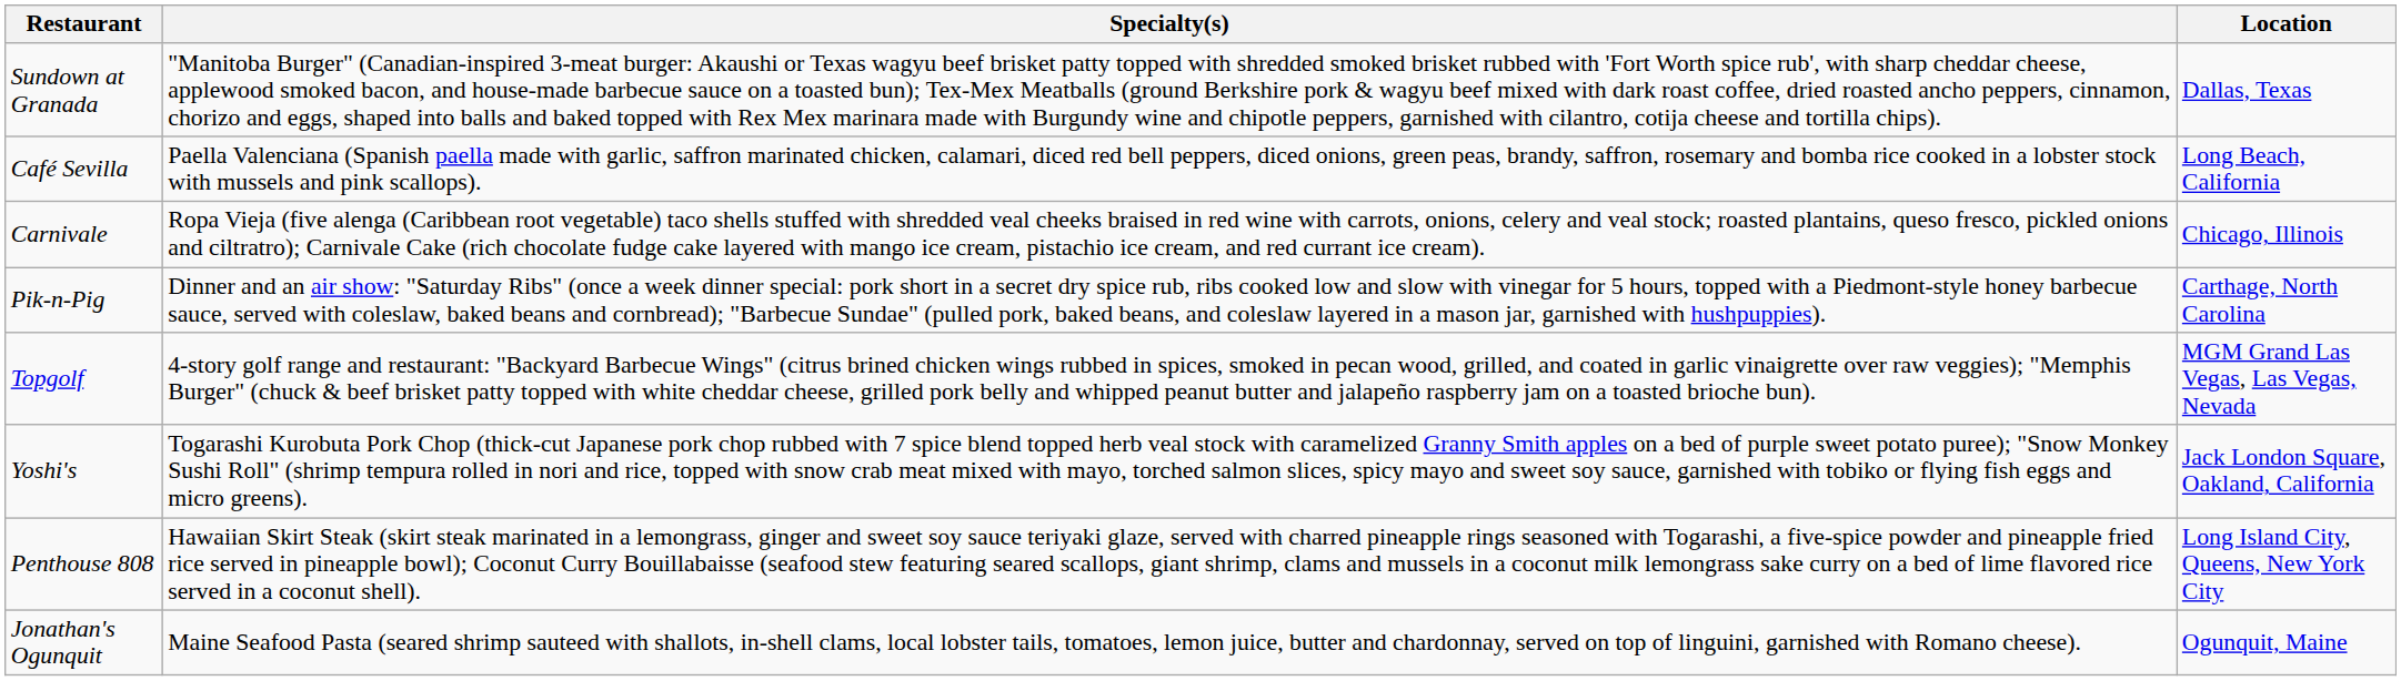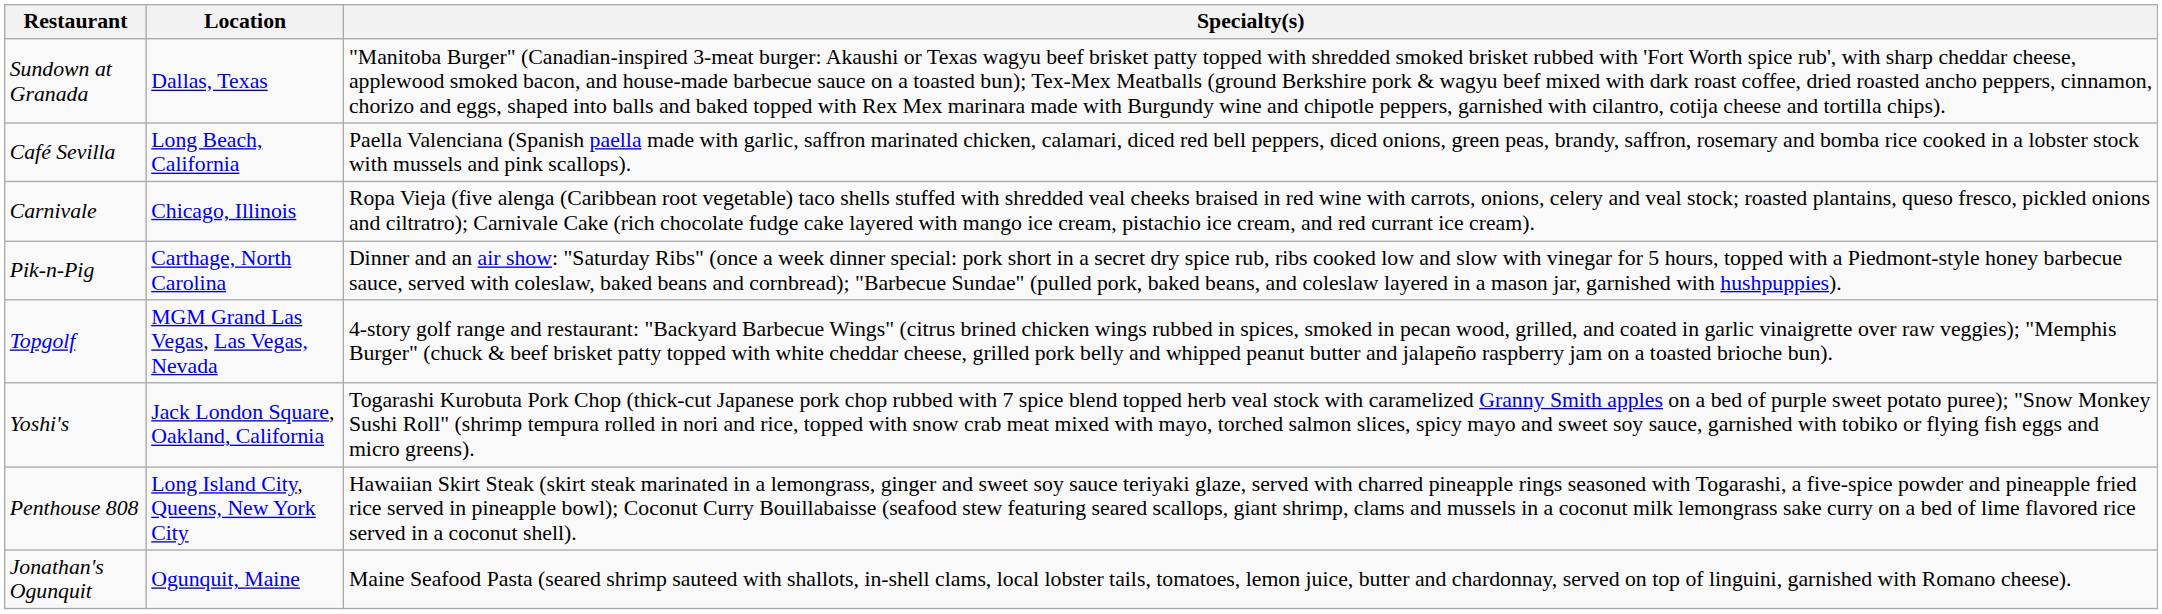columns swapped: Location <-> Specialty(s)
